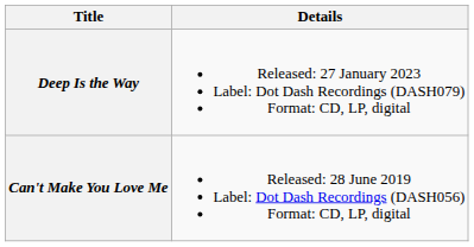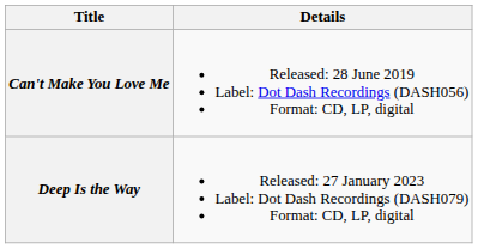rows swapped: Can't Make You Love Me <-> Deep Is the Way
